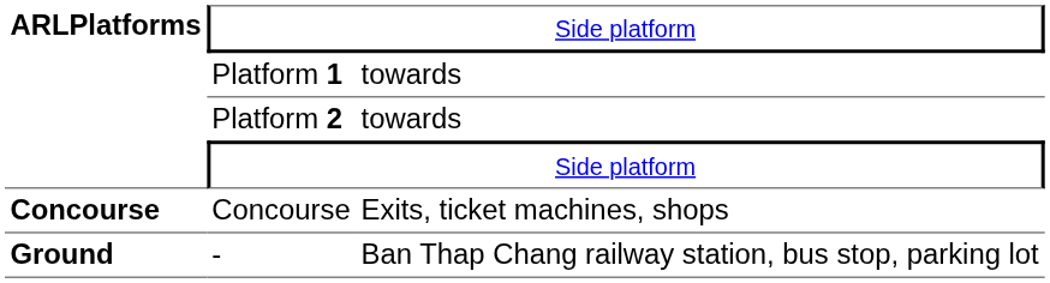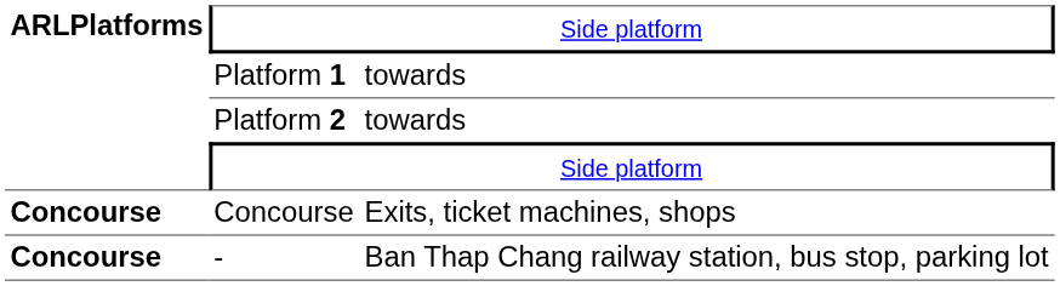- | ARLPlatforms: Ground -> Concourse
